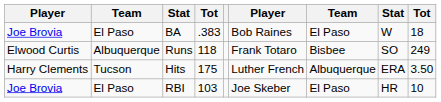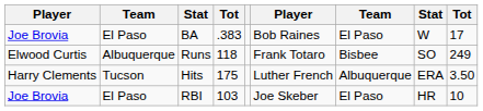BA | column 9: 18 -> 17
